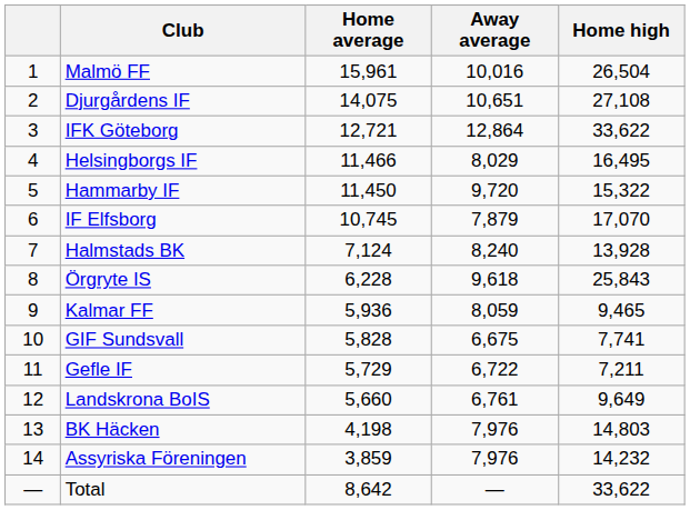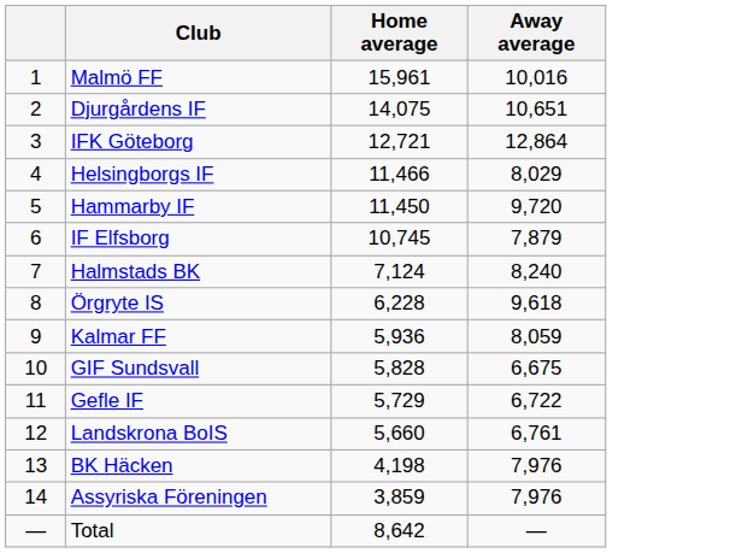- column: Home high | 26,504 | 27,108 | 33,622 | 16,495 | 15,322 | 17,070 | 13,928 | 25,843 | 9,465 | 7,741 | 7,211 | 9,649 | 14,803 | 14,232 | 33,622
